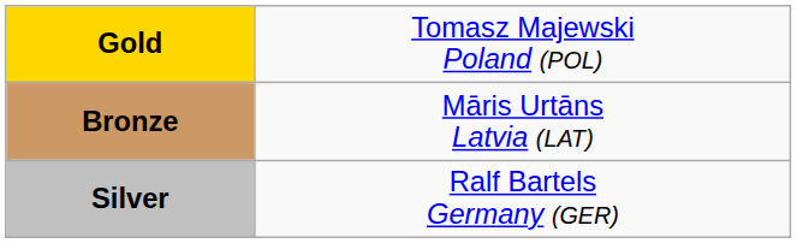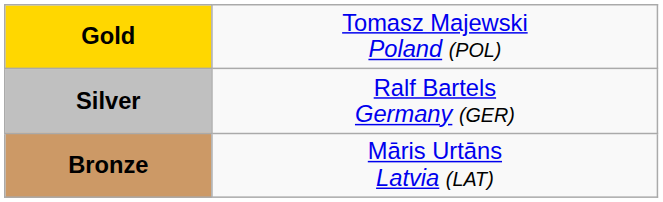rows swapped: Silver <-> Bronze
